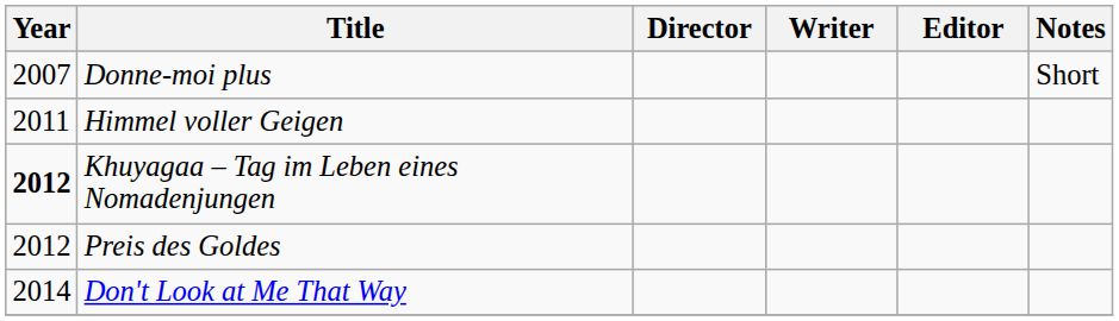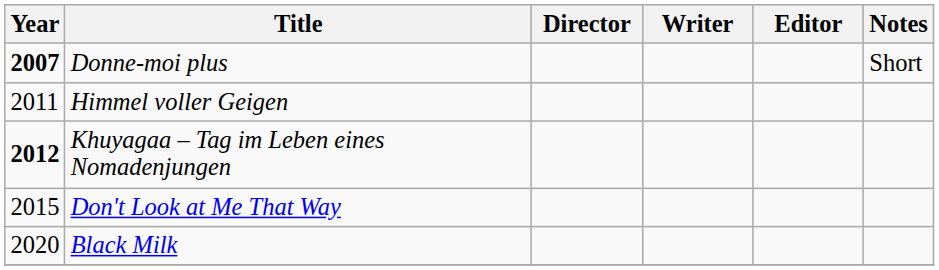Donne-moi plus | Year: normal -> bold
- row: 2012 | Preis des Goldes
Don't Look at Me That Way | Year: 2014 -> 2015
+ row: 2020 | Black Milk
